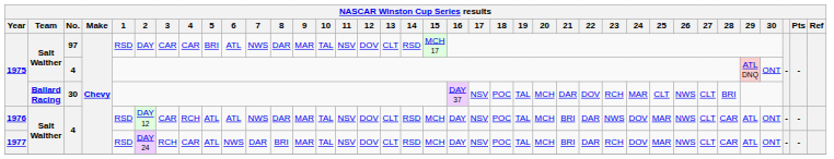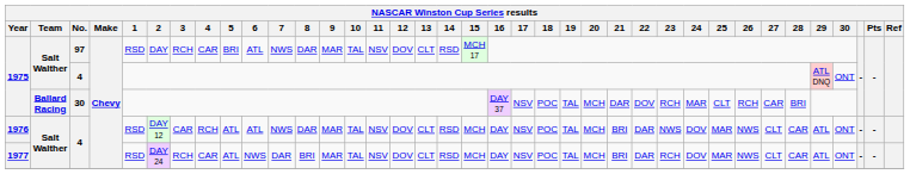1975 / 97 | 3: CAR -> RCH
1975 / 30 | 26: NWS -> RCH
1975 / 30 | 27: CLT -> CAR
